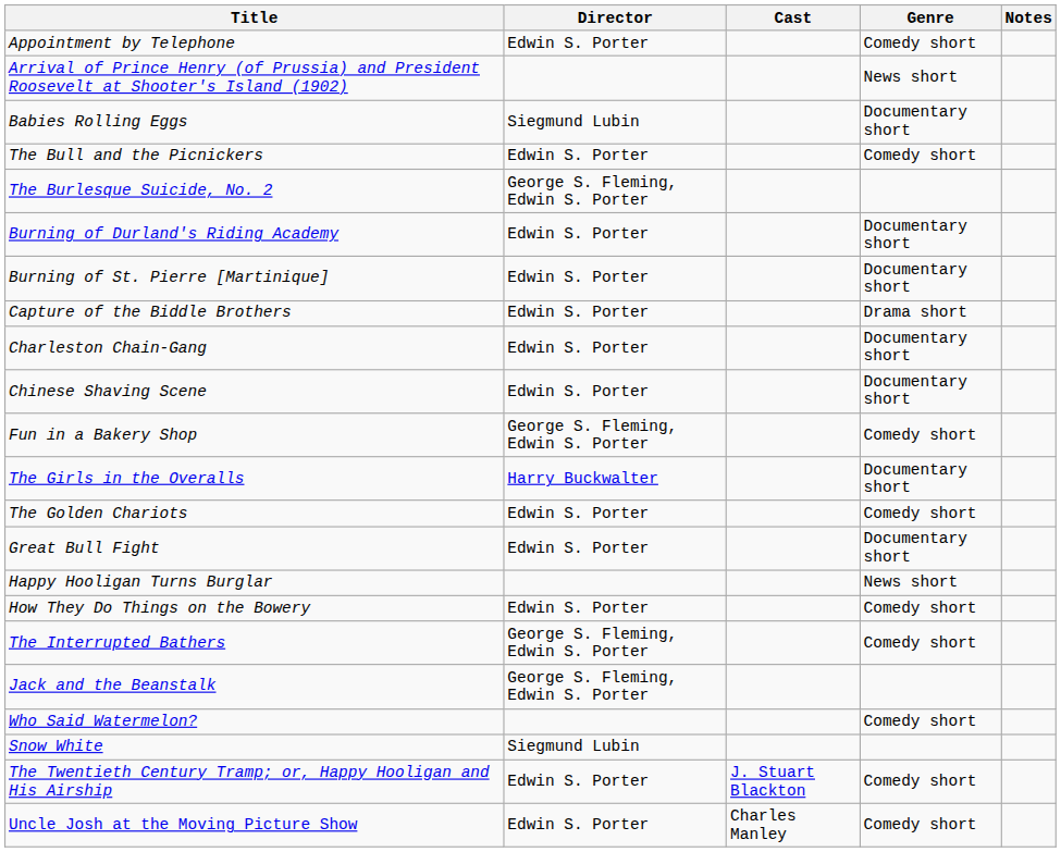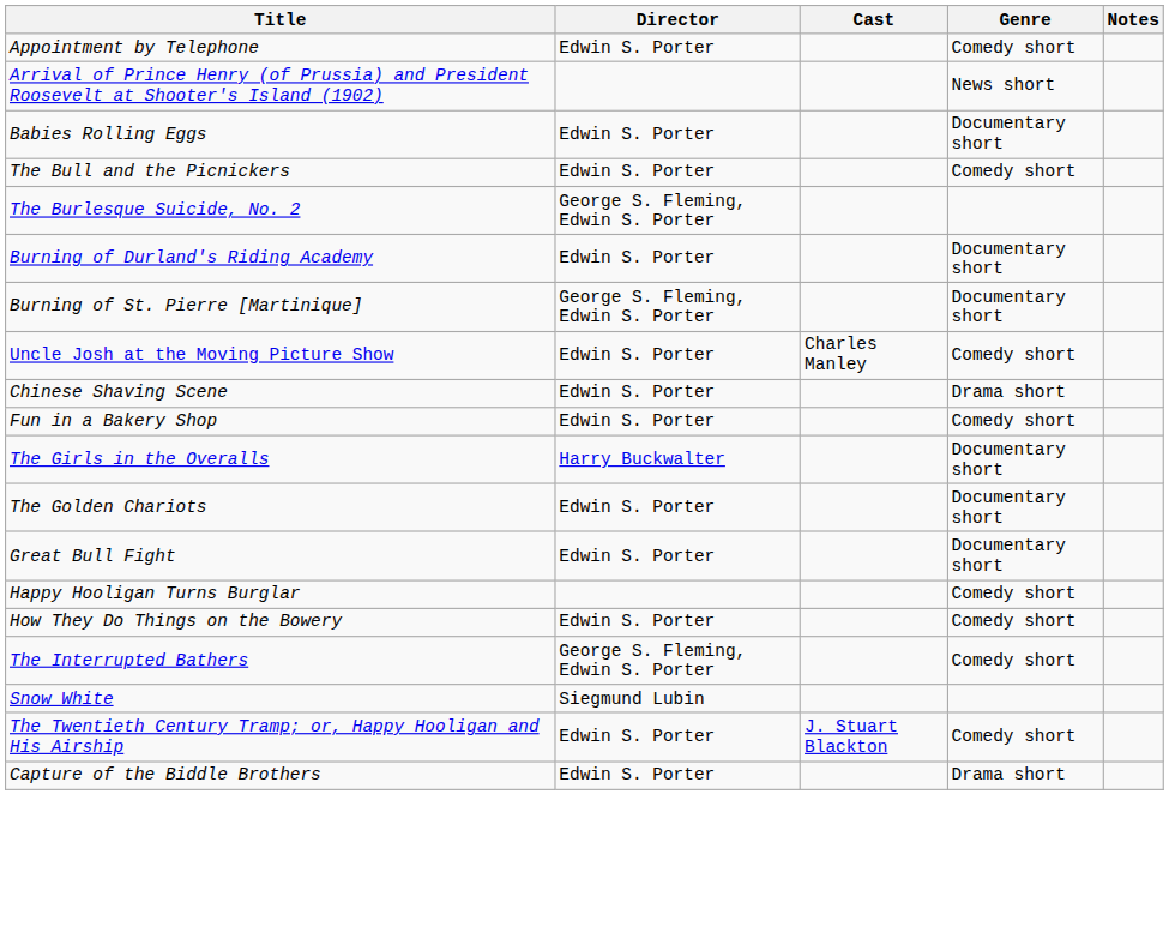Babies Rolling Eggs | Director: Siegmund Lubin -> Edwin S. Porter
Burning of St. Pierre [Martinique] | Director: Edwin S. Porter -> George S. Fleming, Edwin S. Porter
rows swapped: Capture of the Biddle Brothers <-> Uncle Josh at the Moving Picture Show
- row: Charleston Chain-Gang | Edwin S. Porter | Documentary short
Chinese Shaving Scene | Genre: Documentary short -> Drama short
Fun in a Bakery Shop | Director: George S. Fleming, Edwin S. Porter -> Edwin S. Porter
The Golden Chariots | Genre: Comedy short -> Documentary short
Happy Hooligan Turns Burglar | Genre: News short -> Comedy short
- row: Jack and the Beanstalk | George S. Fleming, Edwin S. Porter
- row: Who Said Watermelon? | Comedy short
